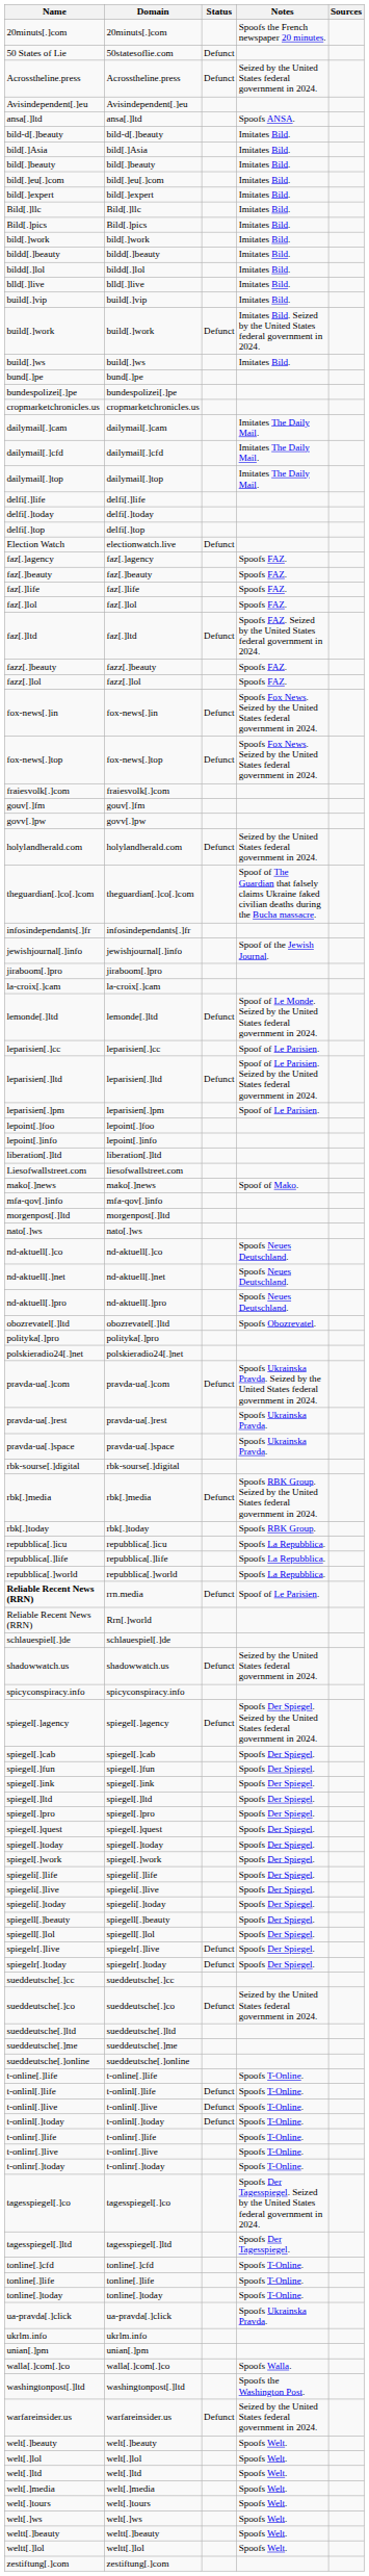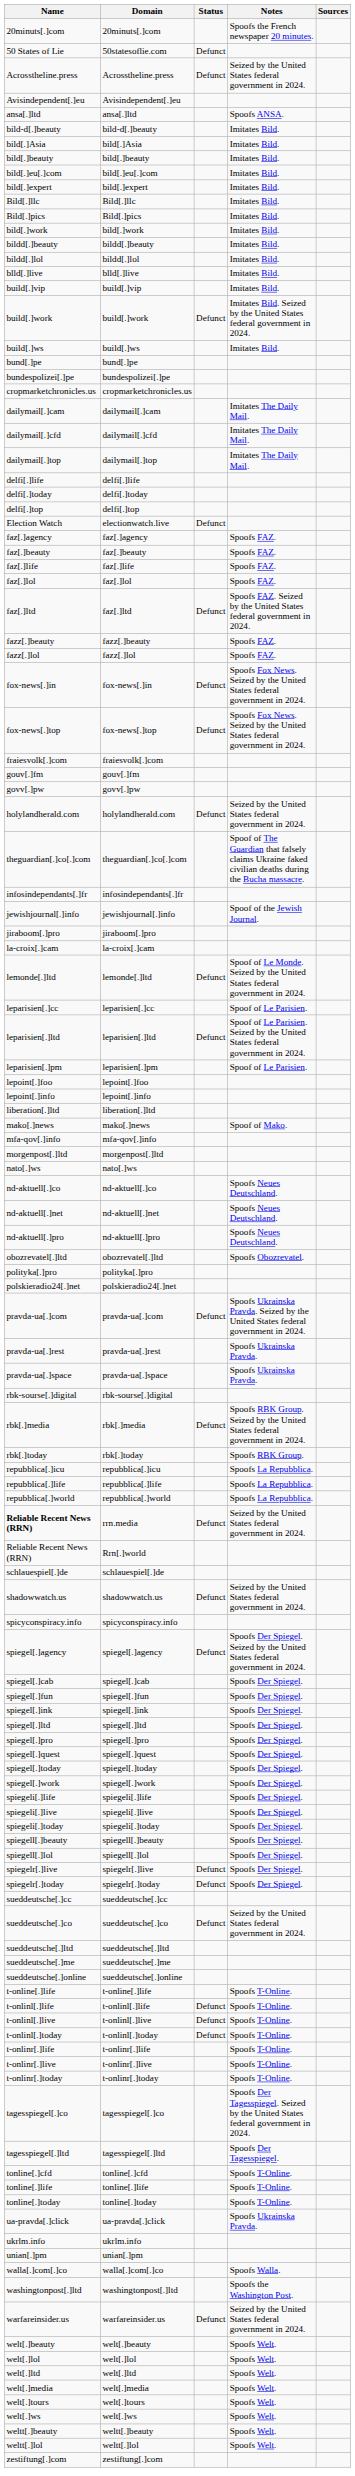- row: Liesofwallstreet.com | liesofwallstreet.com
rrn.media | Notes: Spoof of Le Parisien. -> Seized by the United States federal government in 2024.
